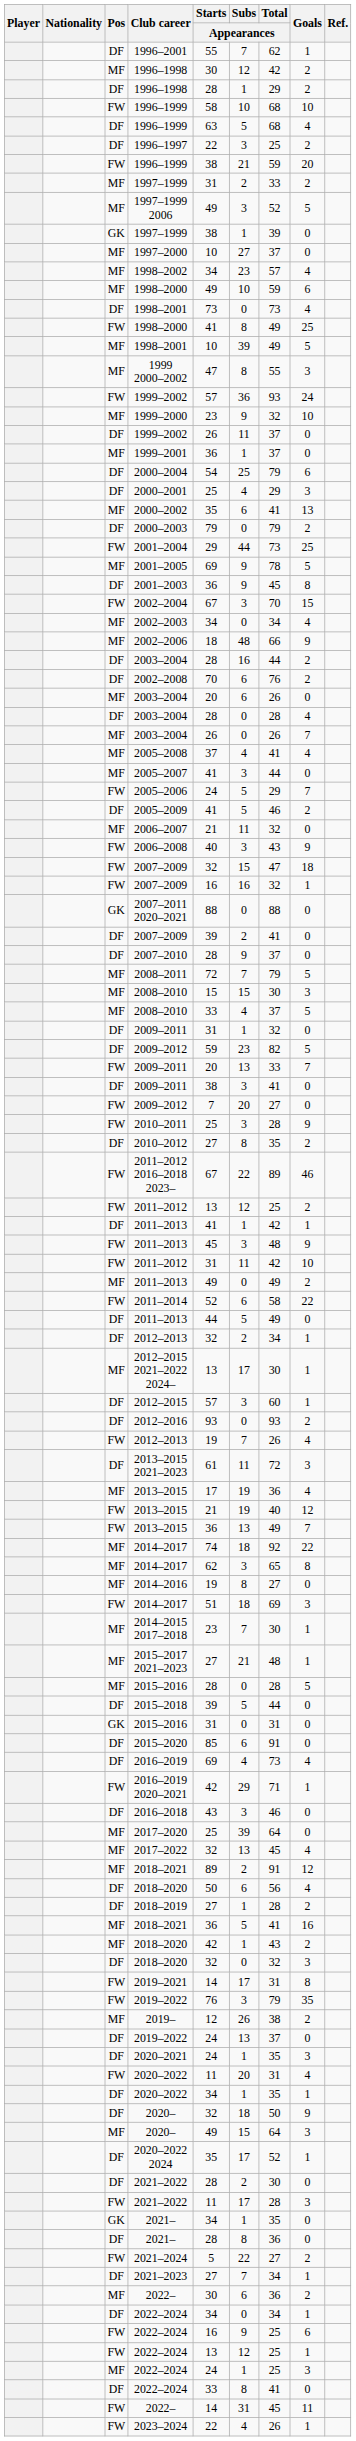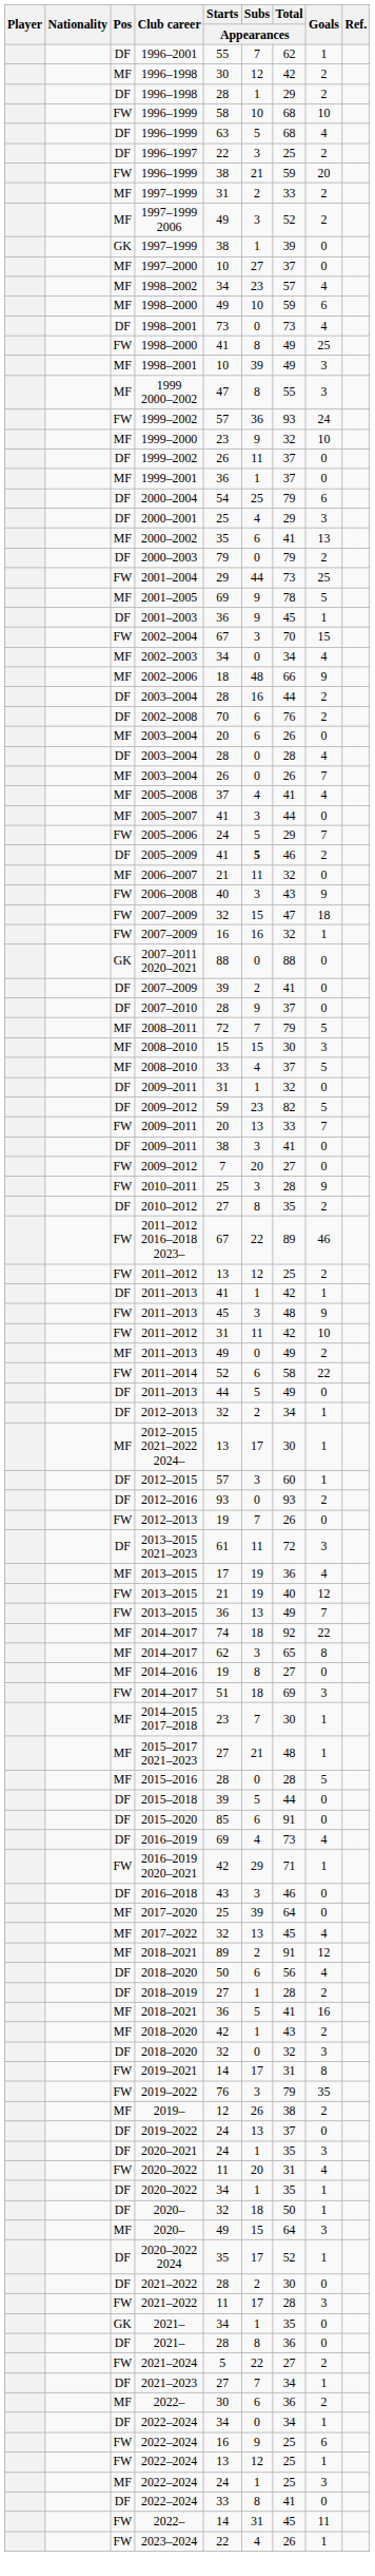1997–1999 2006 | Goals: 5 -> 2
MF / 1998–2001 | Goals: 5 -> 3
2001–2003 | Goals: 8 -> 1
2005–2009 | Subs / Appearances: normal -> bold
FW / 2012–2013 | Goals: 4 -> 0
- row: GK | 2015–2016 | 31 | 0 | 31 | 0
DF / 2020– | Goals: 9 -> 1
